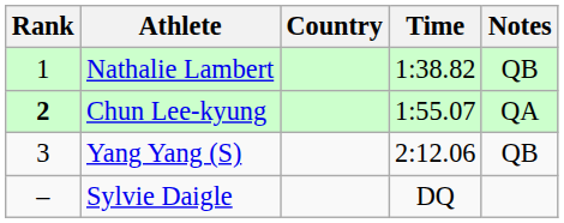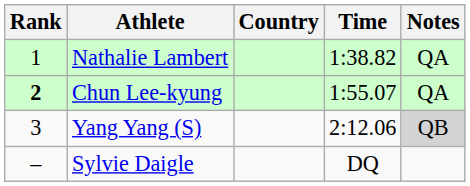Nathalie Lambert | Notes: QB -> QA
Yang Yang (S) | Notes: no background -> lightgrey background
